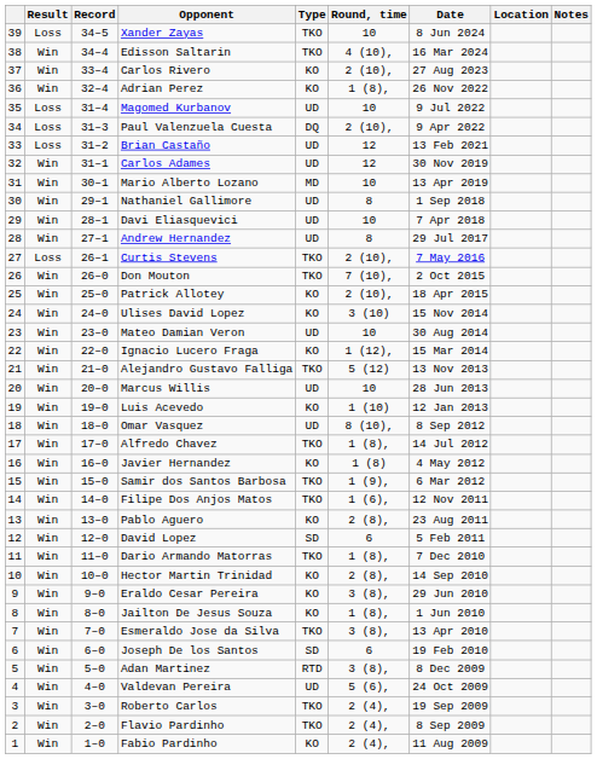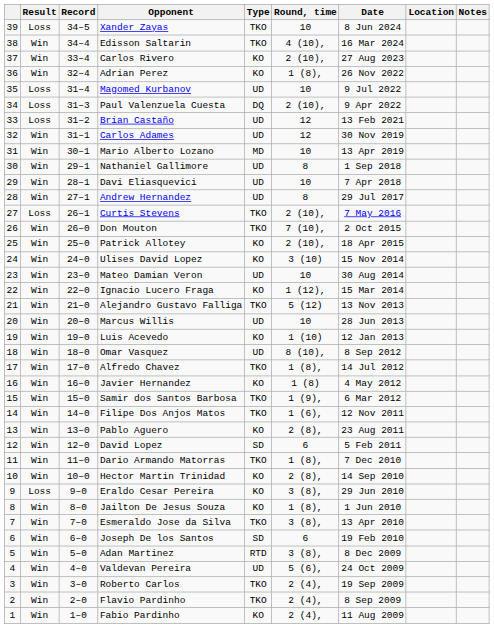Eraldo Cesar Pereira | Result: Win -> Loss
